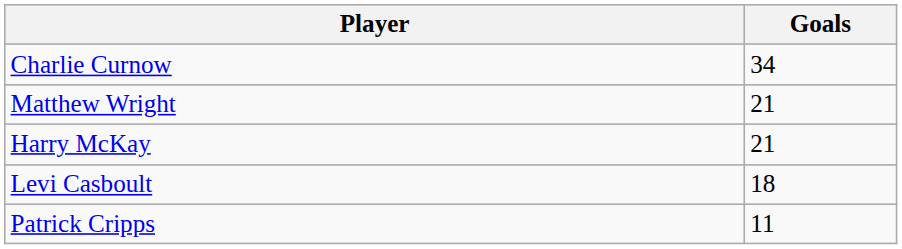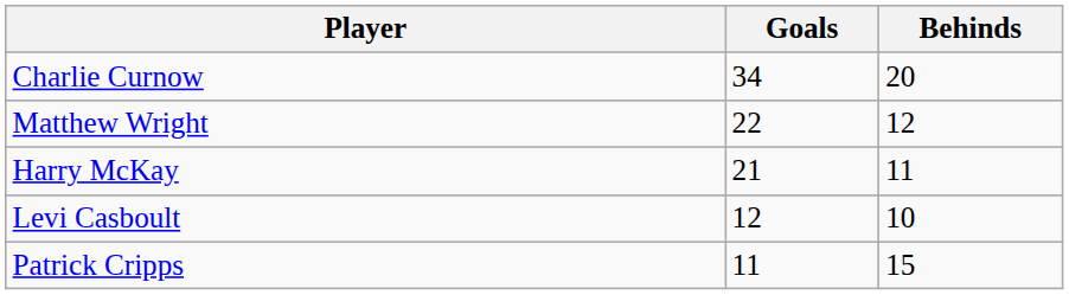+ column: Behinds | 20 | 12 | 11 | 10 | 15
Matthew Wright | Goals: 21 -> 22
Levi Casboult | Goals: 18 -> 12
